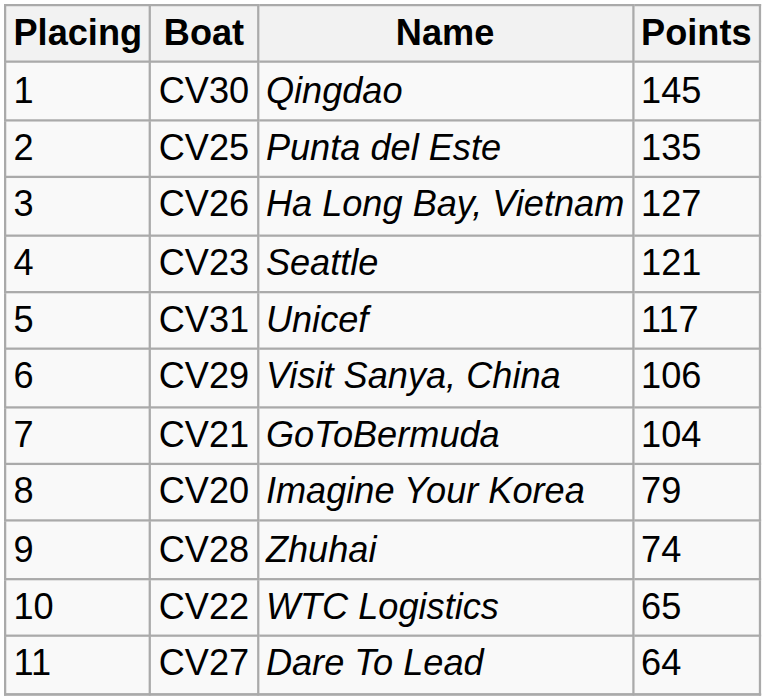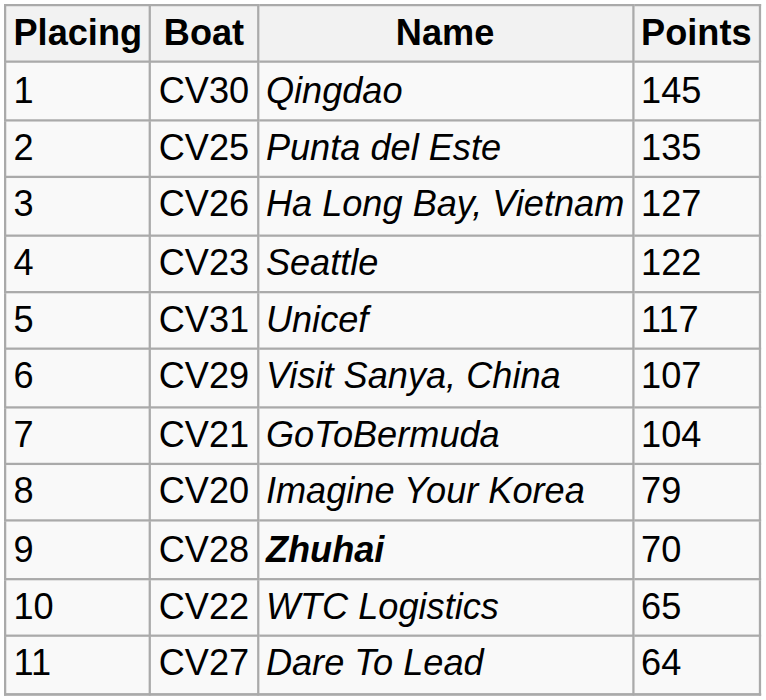CV23 | Points: 121 -> 122
CV29 | Points: 106 -> 107
CV28 | Name: normal -> bold
CV28 | Points: 74 -> 70
